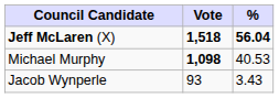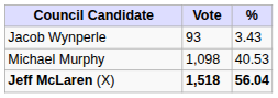rows swapped: Jeff McLaren (X) <-> Jacob Wynperle
Michael Murphy | Vote: bold -> normal
